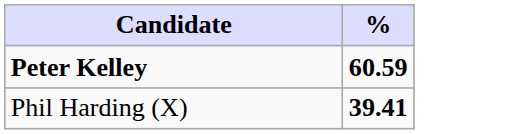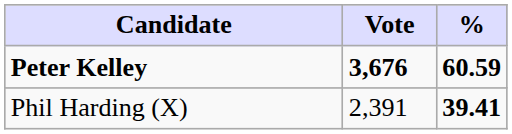+ column: Vote | 3,676 | 2,391
